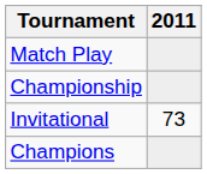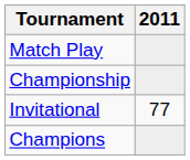Invitational | 2011: 73 -> 77
